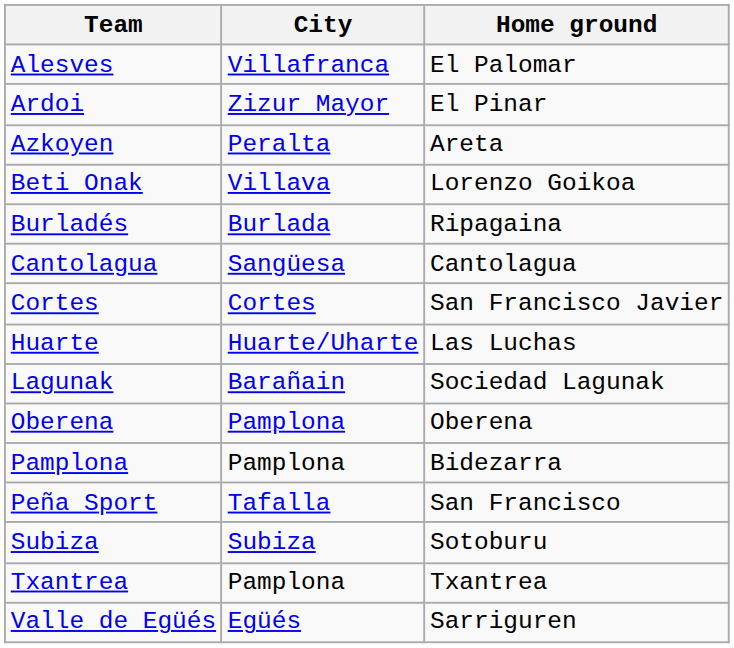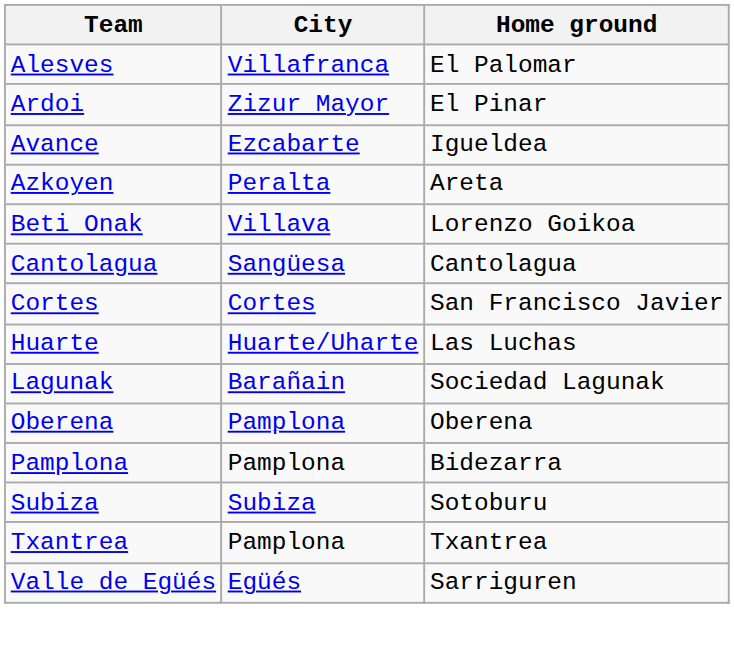+ row: Avance | Ezcabarte | Igueldea
- row: Burladés | Burlada | Ripagaina
- row: Peña Sport | Tafalla | San Francisco
